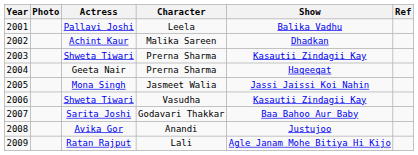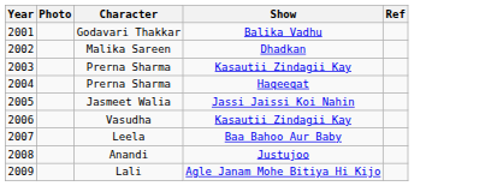- column: Actress | Pallavi Joshi | Achint Kaur | Shweta Tiwari | Geeta Nair | Mona Singh | Shweta Tiwari | Sarita Joshi | Avika Gor | Ratan Rajput
2001 | Character: Leela -> Godavari Thakkar
2007 | Character: Godavari Thakkar -> Leela
